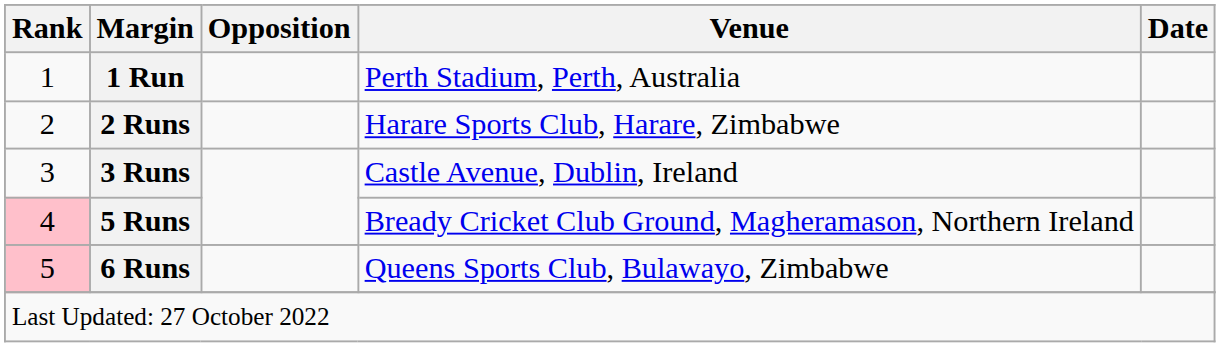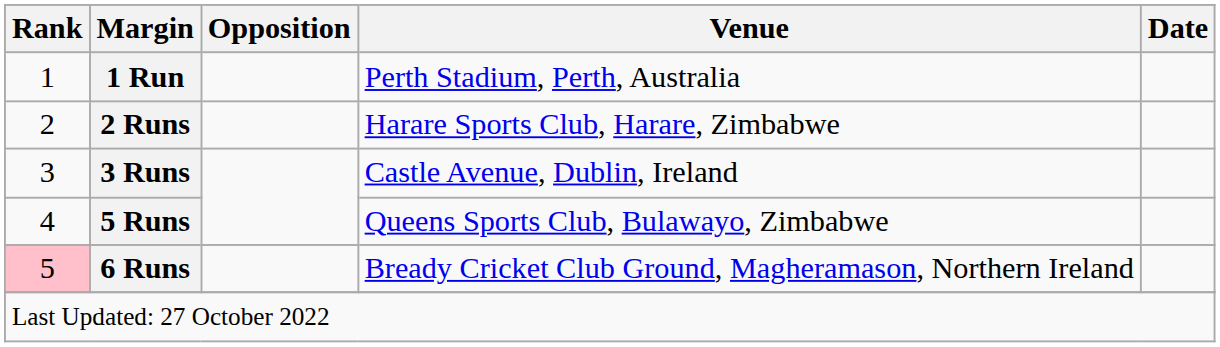5 Runs | Rank: pink background -> no background
5 Runs | Venue: Bready Cricket Club Ground, Magheramason, Northern Ireland -> Queens Sports Club, Bulawayo, Zimbabwe
6 Runs | Venue: Queens Sports Club, Bulawayo, Zimbabwe -> Bready Cricket Club Ground, Magheramason, Northern Ireland
